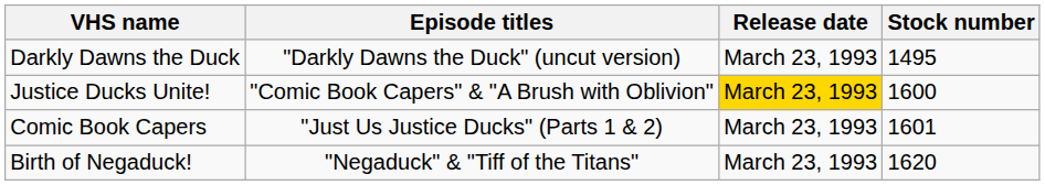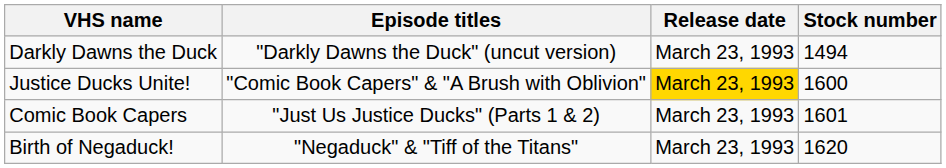Darkly Dawns the Duck | Stock number: 1495 -> 1494
